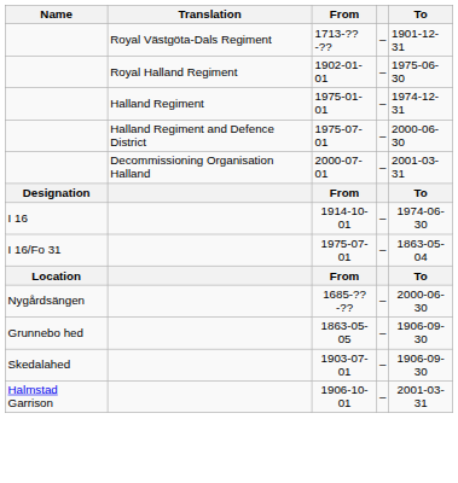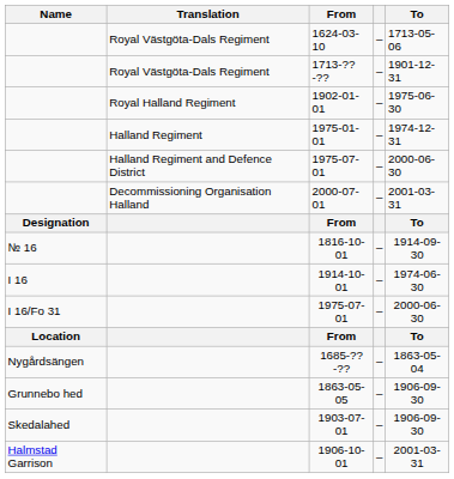+ row: Royal Västgöta-Dals Regiment | 1624-03-10 | – | 1713-05-06
+ row: № 16 | 1816-10-01 | – | 1914-09-30
I 16/Fo 31 / 1975-07-01 | To: 1863-05-04 -> 2000-06-30
1685-??-?? | To: 2000-06-30 -> 1863-05-04
